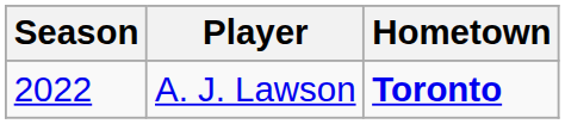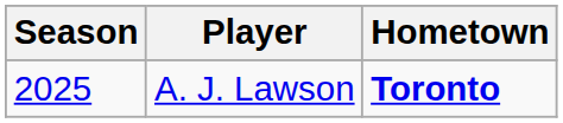A. J. Lawson | Season: 2022 -> 2025
